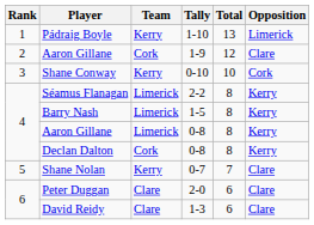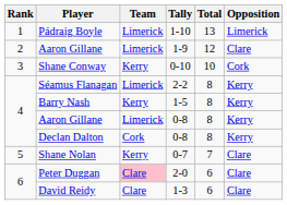Pádraig Boyle | Team: Kerry -> Limerick
Aaron Gillane / 1-9 | Team: Cork -> Limerick
Barry Nash | Team: Limerick -> Kerry
Peter Duggan | Team: no background -> pink background
